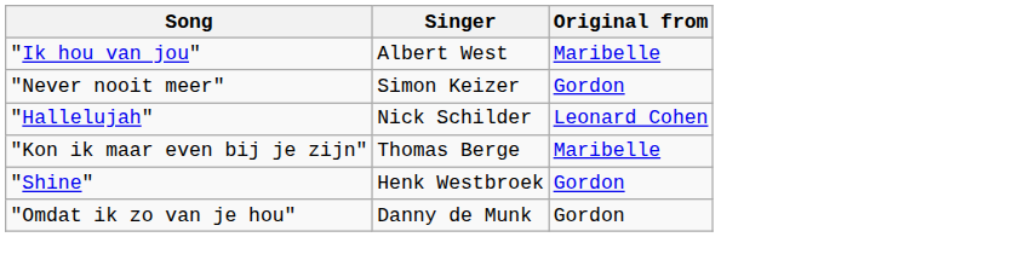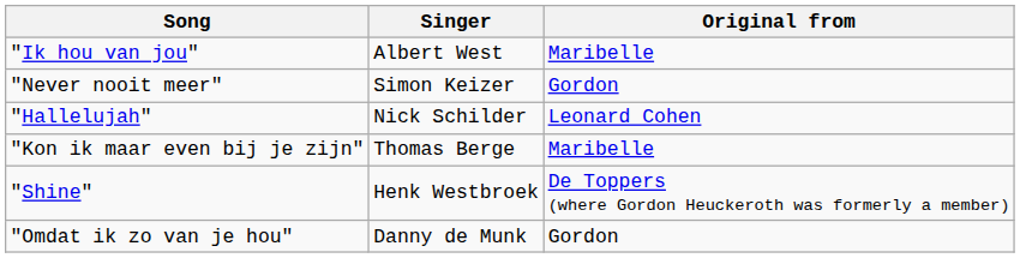"Shine" | Original from: Gordon -> De Toppers (where Gordon Heuckeroth was formerly a member)
